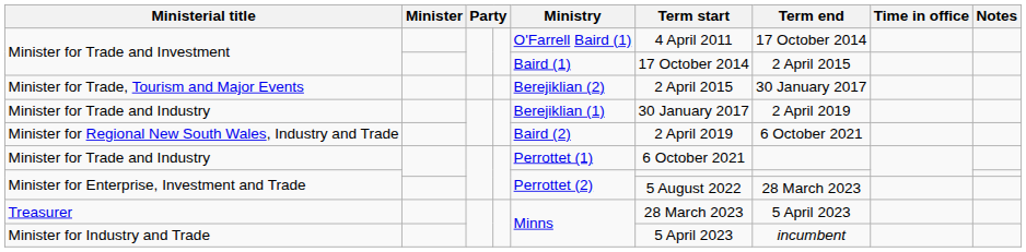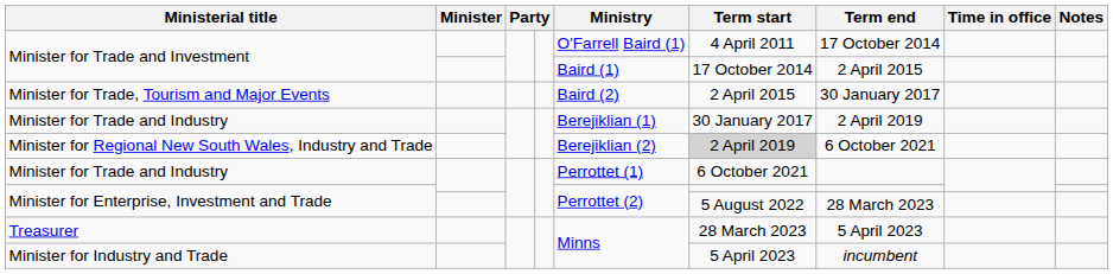Minister for Trade, Tourism and Major Events | Ministry: Berejiklian (2) -> Baird (2)
Minister for Regional New South Wales, Industry and Trade | Ministry: Baird (2) -> Berejiklian (2)
Minister for Regional New South Wales, Industry and Trade | Term start: no background -> lightgrey background
